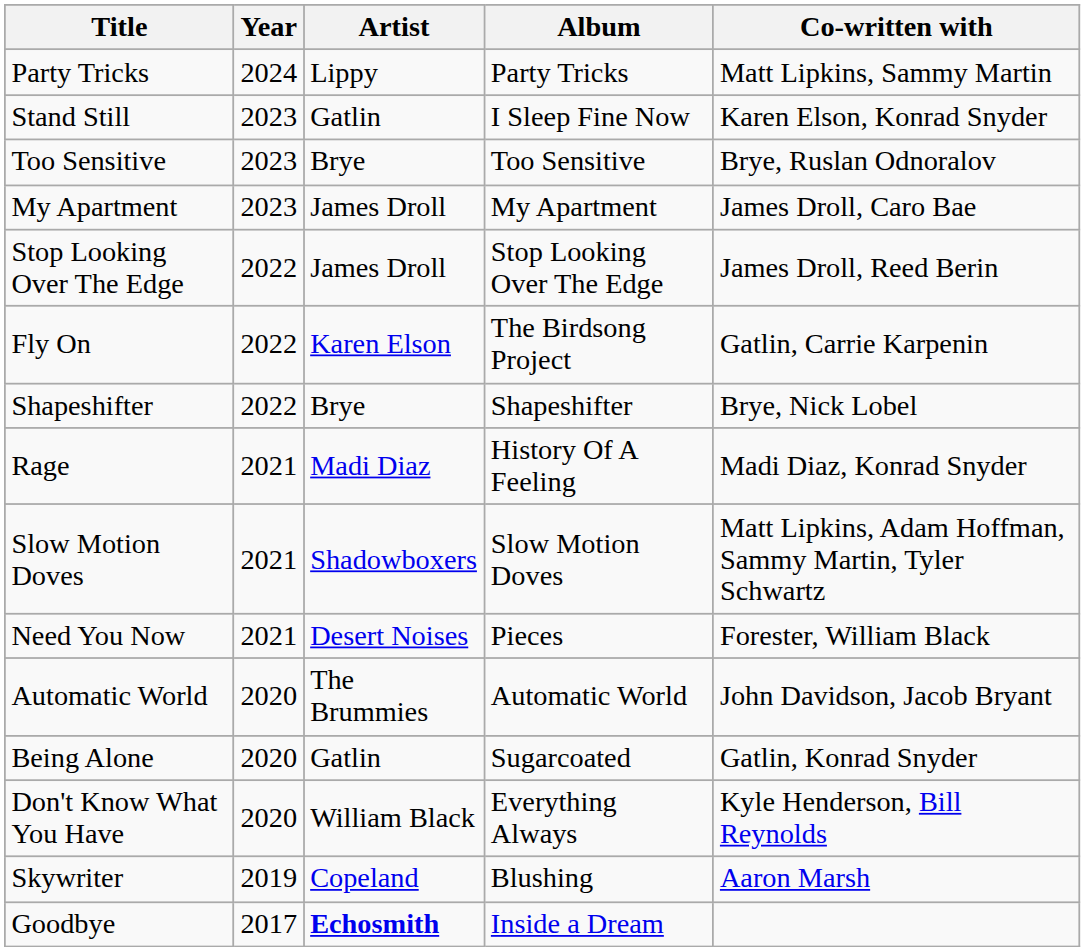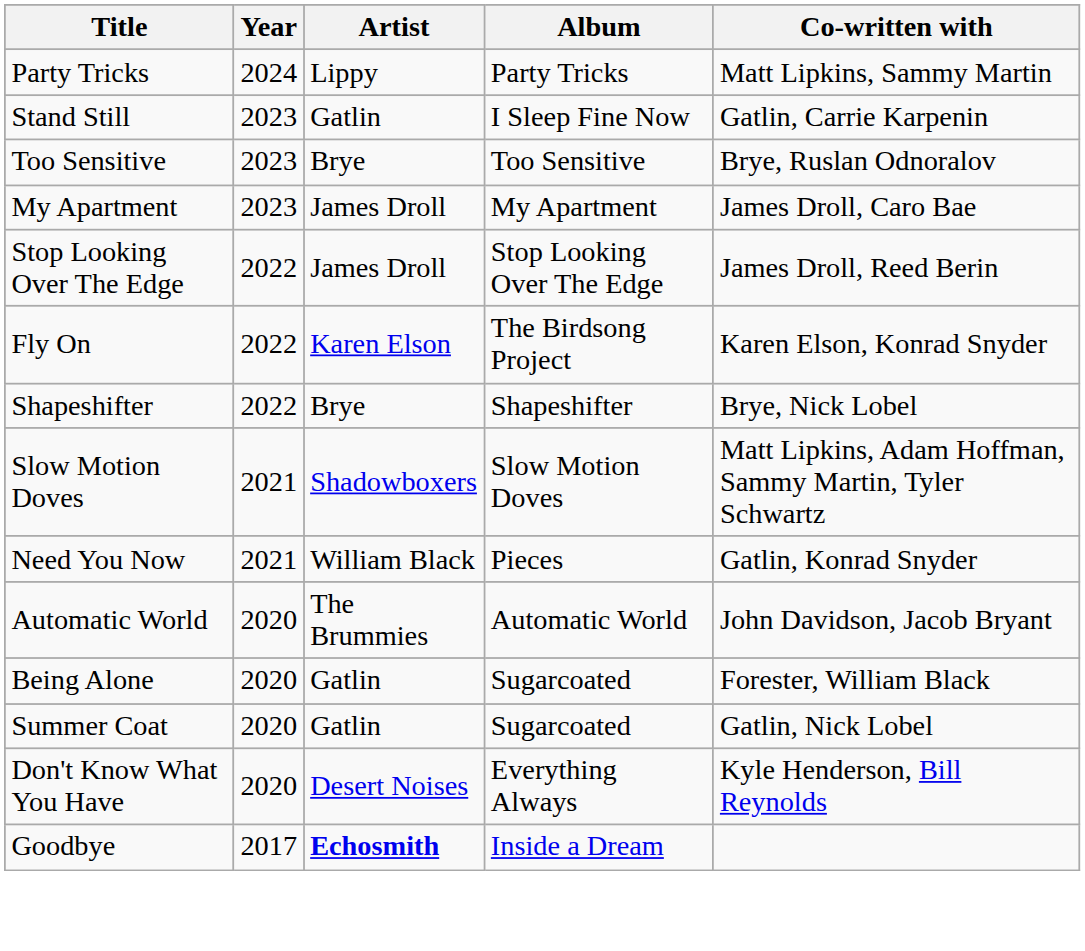Stand Still | Co-written with: Karen Elson, Konrad Snyder -> Gatlin, Carrie Karpenin
Fly On | Co-written with: Gatlin, Carrie Karpenin -> Karen Elson, Konrad Snyder
- row: Rage | 2021 | Madi Diaz | History Of A Feeling | Madi Diaz, Konrad Snyder
Need You Now | Artist: Desert Noises -> William Black
Need You Now | Co-written with: Forester, William Black -> Gatlin, Konrad Snyder
Being Alone | Co-written with: Gatlin, Konrad Snyder -> Forester, William Black
+ row: Summer Coat | 2020 | Gatlin | Sugarcoated | Gatlin, Nick Lobel
Don't Know What You Have | Artist: William Black -> Desert Noises
- row: Skywriter | 2019 | Copeland | Blushing | Aaron Marsh
